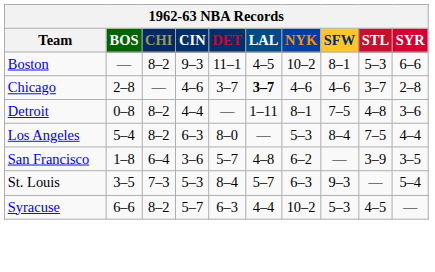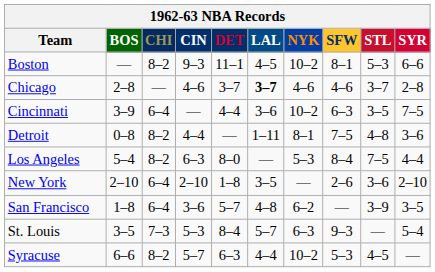+ row: Cincinnati | 3–9 | 6–4 | — | 4–4 | 3–6 | 10–2 | 6–3 | 3–5 | 7–5
+ row: New York | 2–10 | 6–4 | 2–10 | 1–8 | 3–5 | — | 2–6 | 3–6 | 2–10
